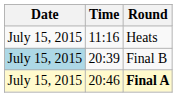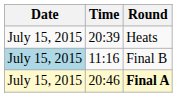Heats | Time: 11:16 -> 20:39
Final B | Time: 20:39 -> 11:16
